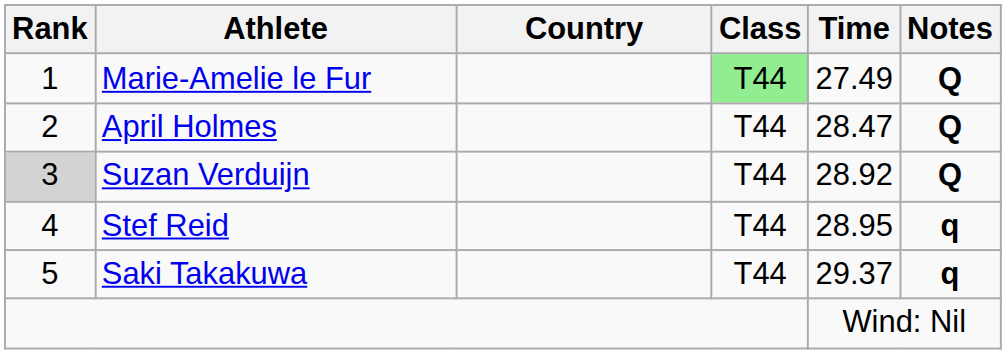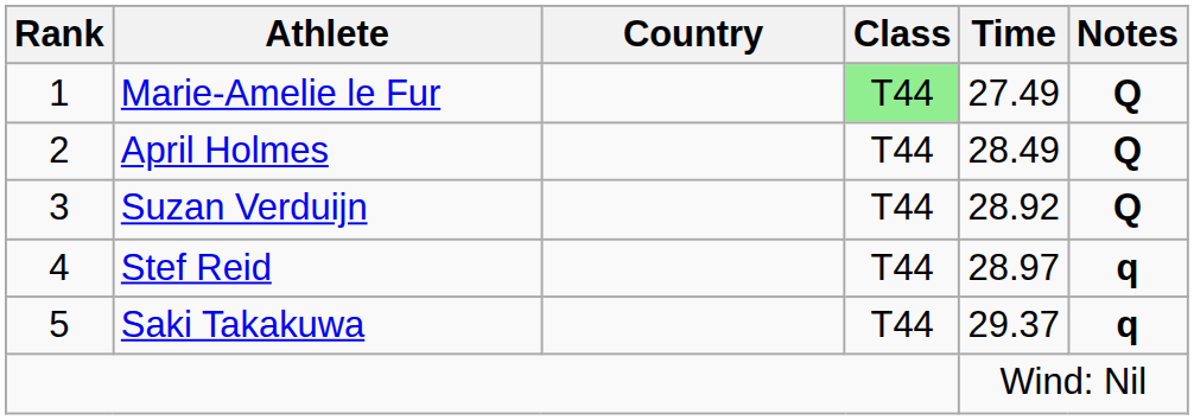April Holmes | Time: 28.47 -> 28.49
Suzan Verduijn | Rank: lightgrey background -> no background
Stef Reid | Time: 28.95 -> 28.97
